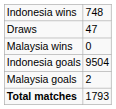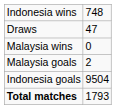rows swapped: Indonesia goals <-> Malaysia goals
